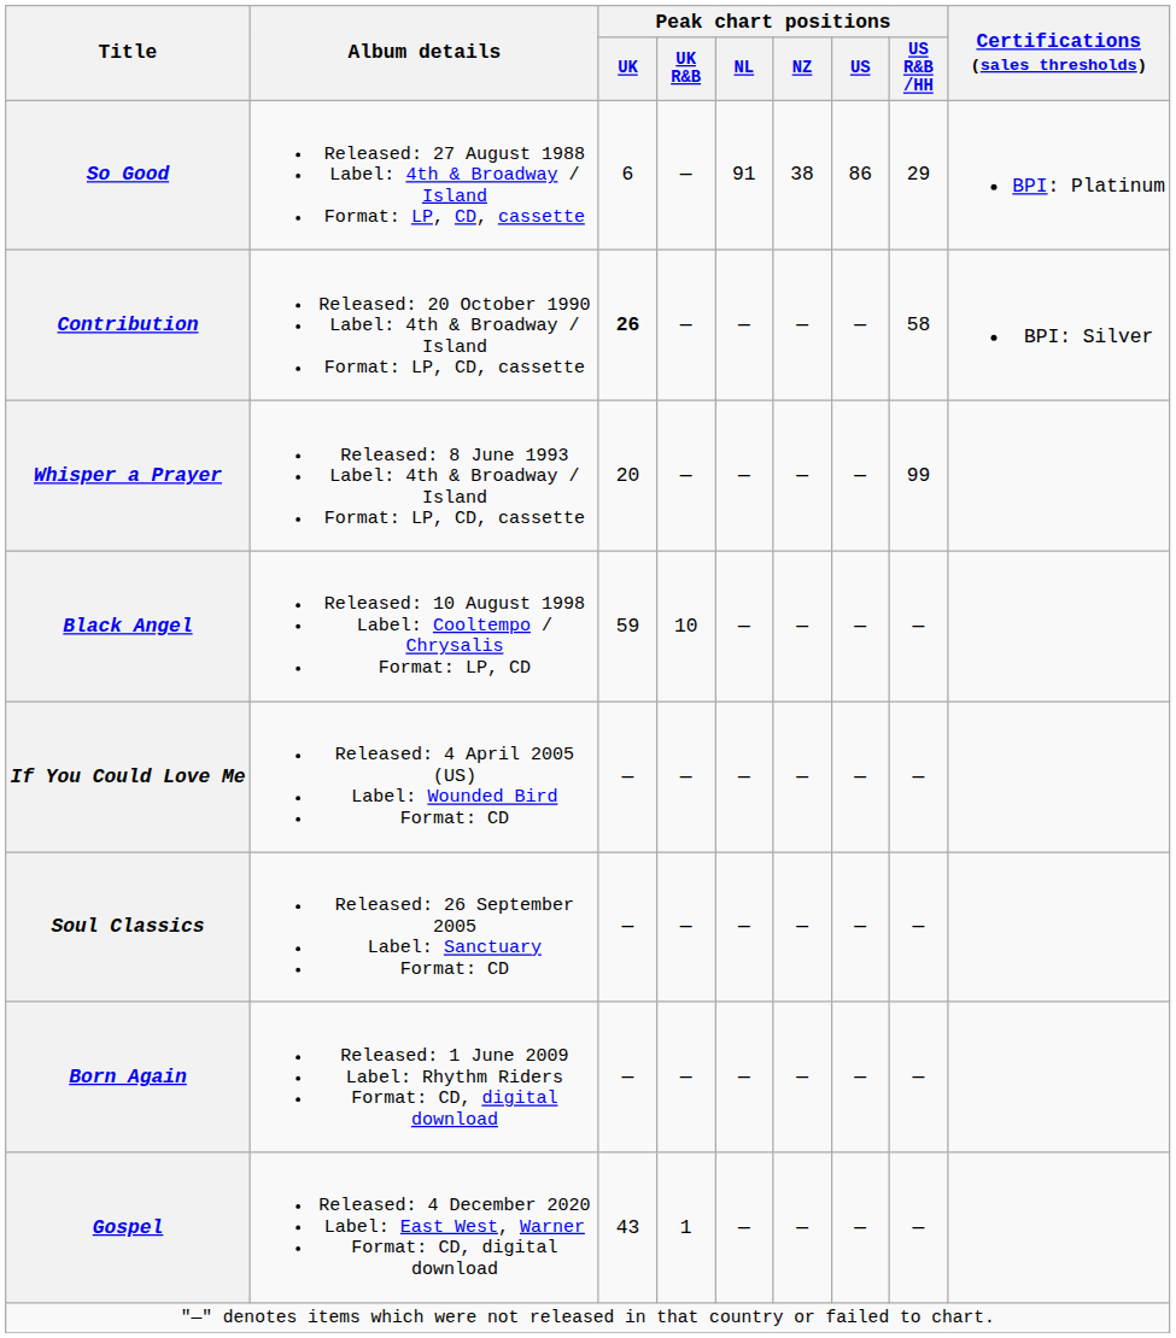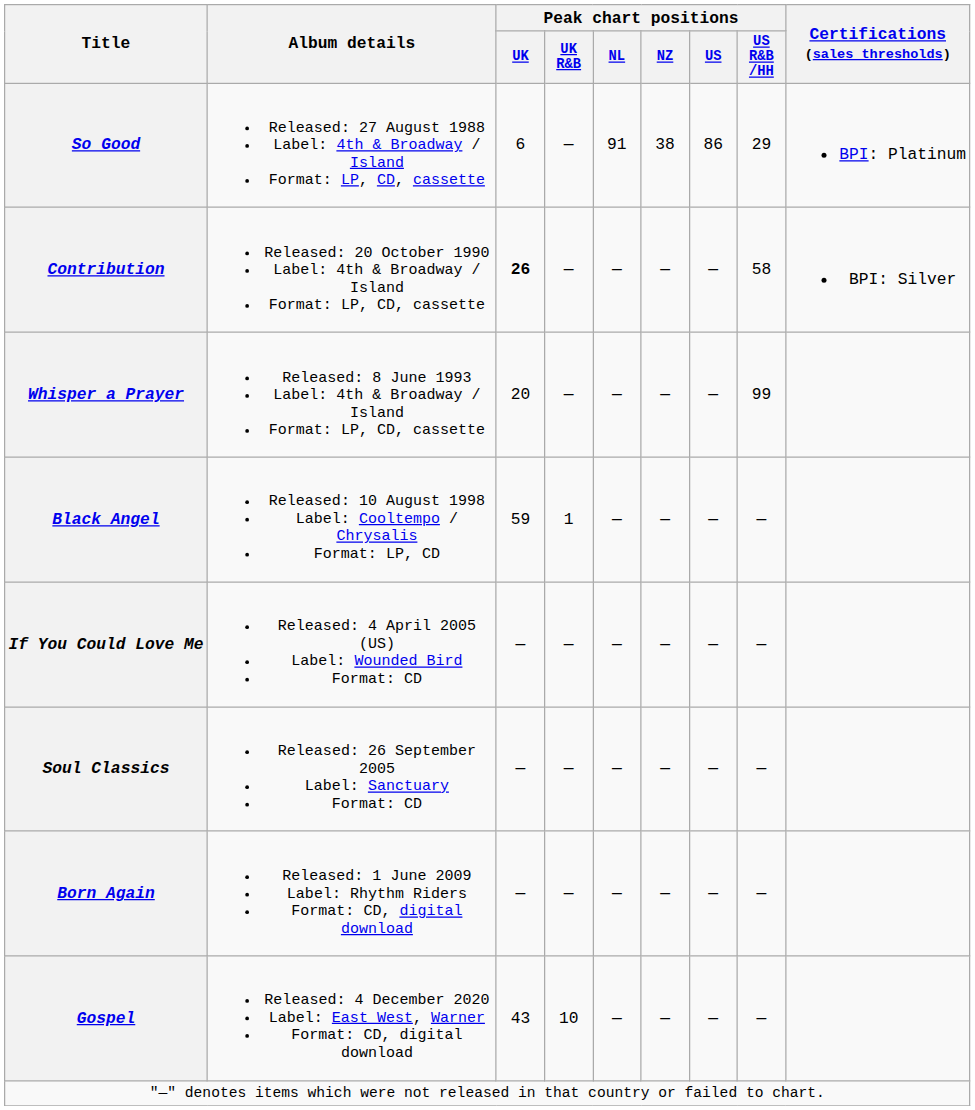Black Angel | Peak chart positions / UK R&B: 10 -> 1
Gospel | Peak chart positions / UK R&B: 1 -> 10
